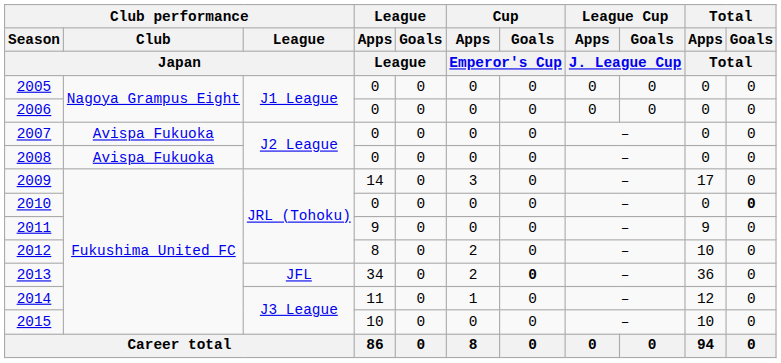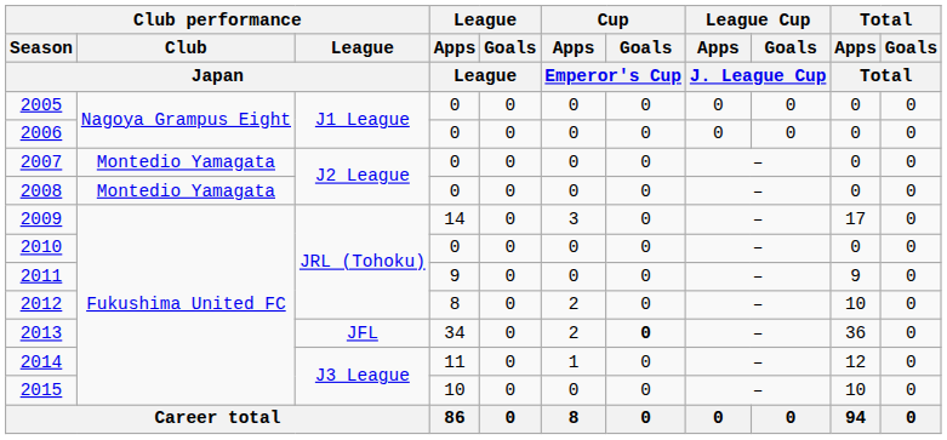2007 | Club performance / Club / Japan: Avispa Fukuoka -> Montedio Yamagata
2008 | Club performance / Club / Japan: Avispa Fukuoka -> Montedio Yamagata
2010 | Total / Goals / Total: bold -> normal
